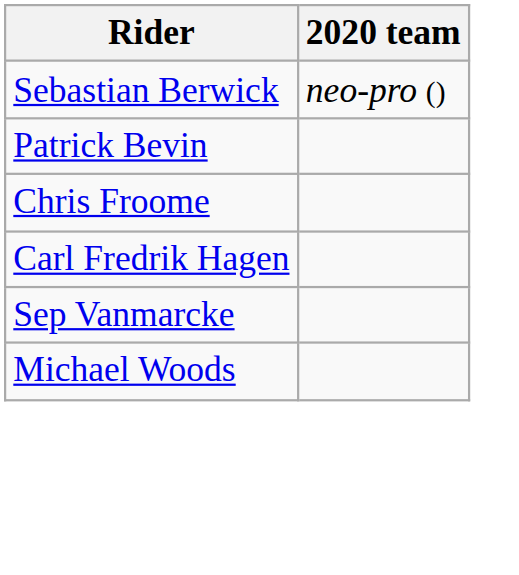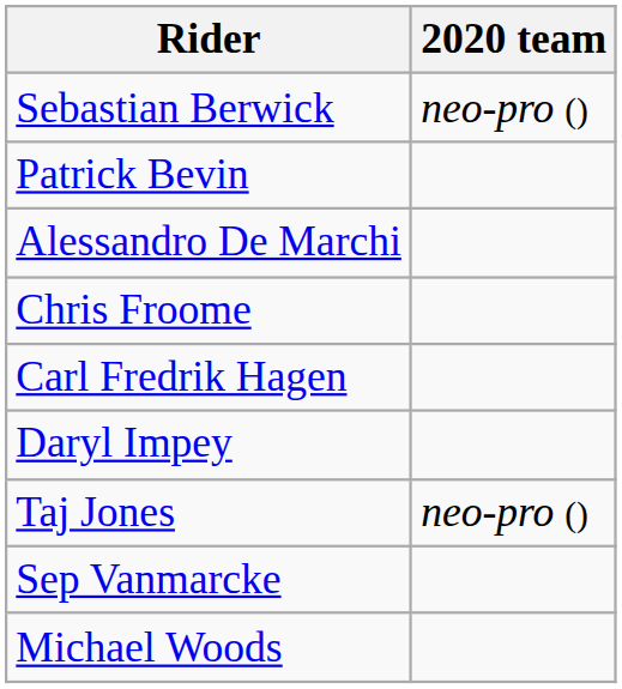+ row: Alessandro De Marchi
+ row: Daryl Impey
+ row: Taj Jones | neo-pro ()
